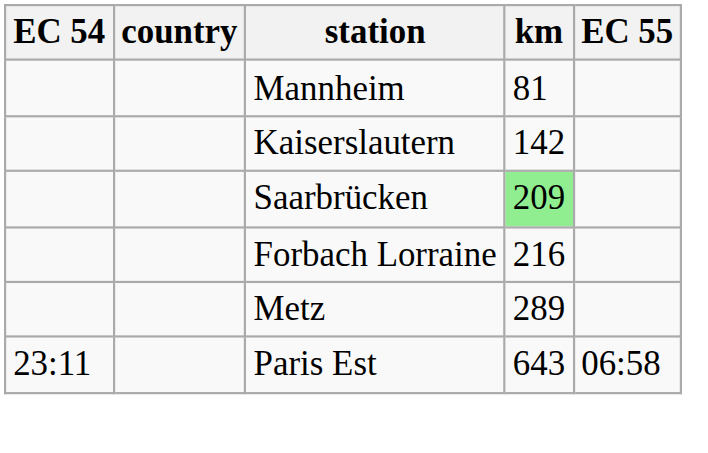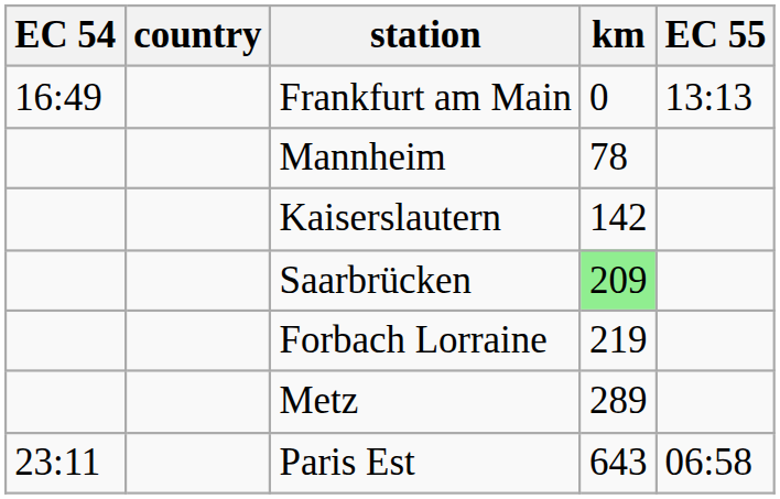+ row: 16:49 | Frankfurt am Main | 0 | 13:13
Mannheim | km: 81 -> 78
Forbach Lorraine | km: 216 -> 219
